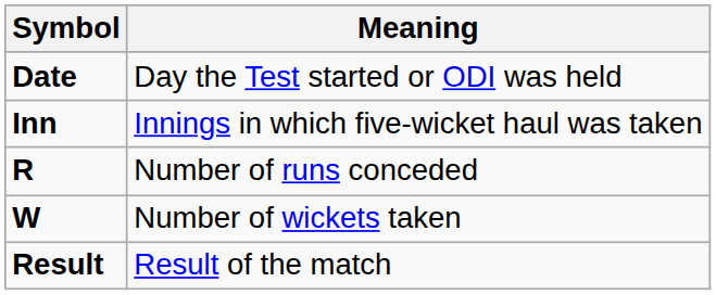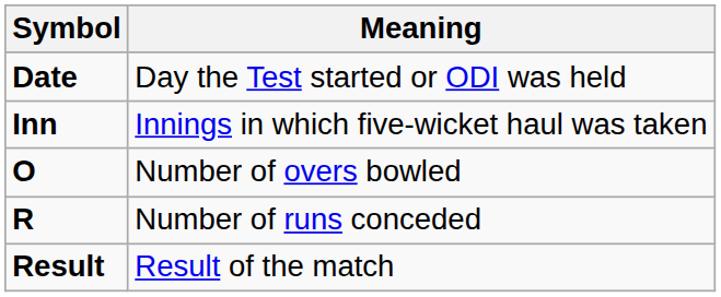+ row: O | Number of overs bowled
- row: W | Number of wickets taken
